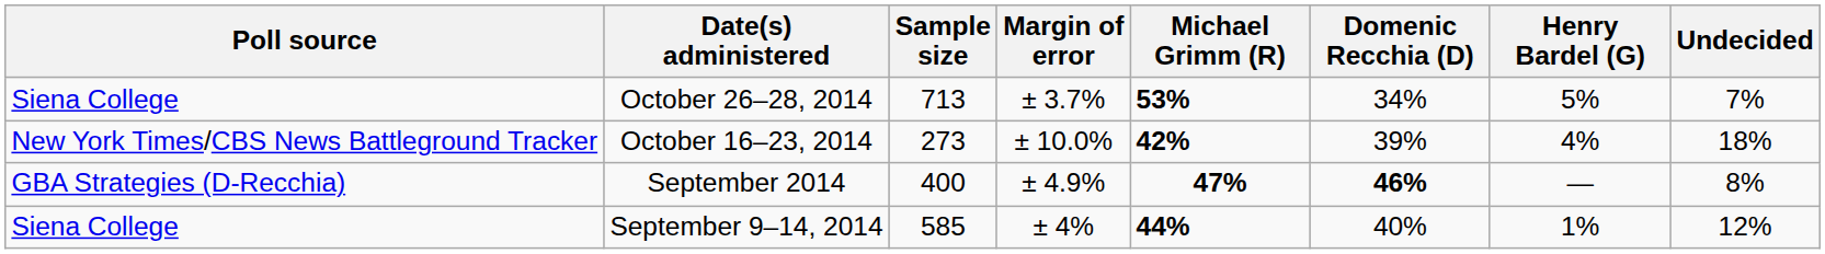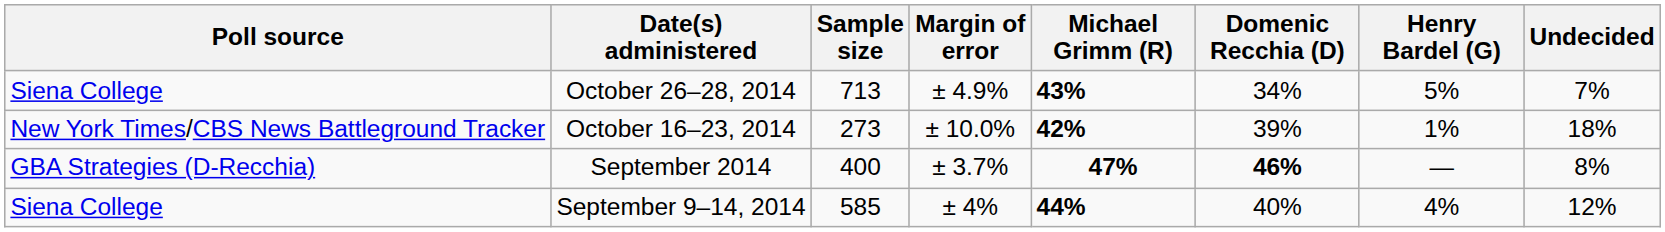October 26–28, 2014 | Margin of error: ± 3.7% -> ± 4.9%
October 26–28, 2014 | Michael Grimm (R): 53% -> 43%
October 16–23, 2014 | Henry Bardel (G): 4% -> 1%
September 2014 | Margin of error: ± 4.9% -> ± 3.7%
September 9–14, 2014 | Henry Bardel (G): 1% -> 4%
